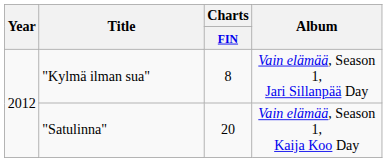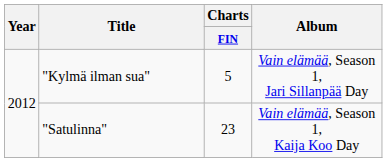"Kylmä ilman sua" | Charts / FIN: 8 -> 5
"Satulinna" | Charts / FIN: 20 -> 23
